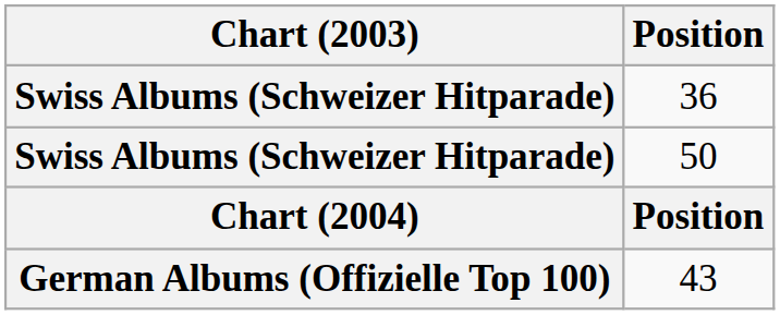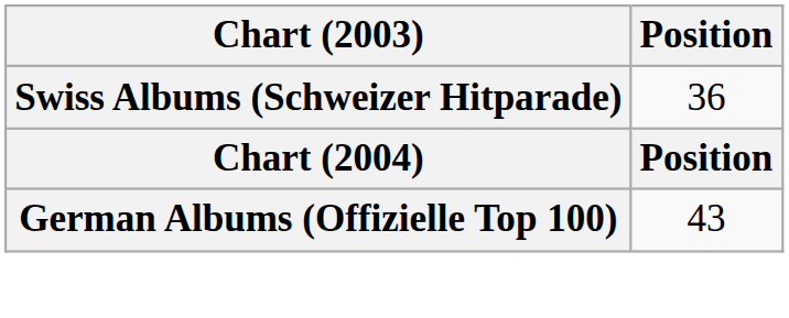- row: Swiss Albums (Schweizer Hitparade) | 50
